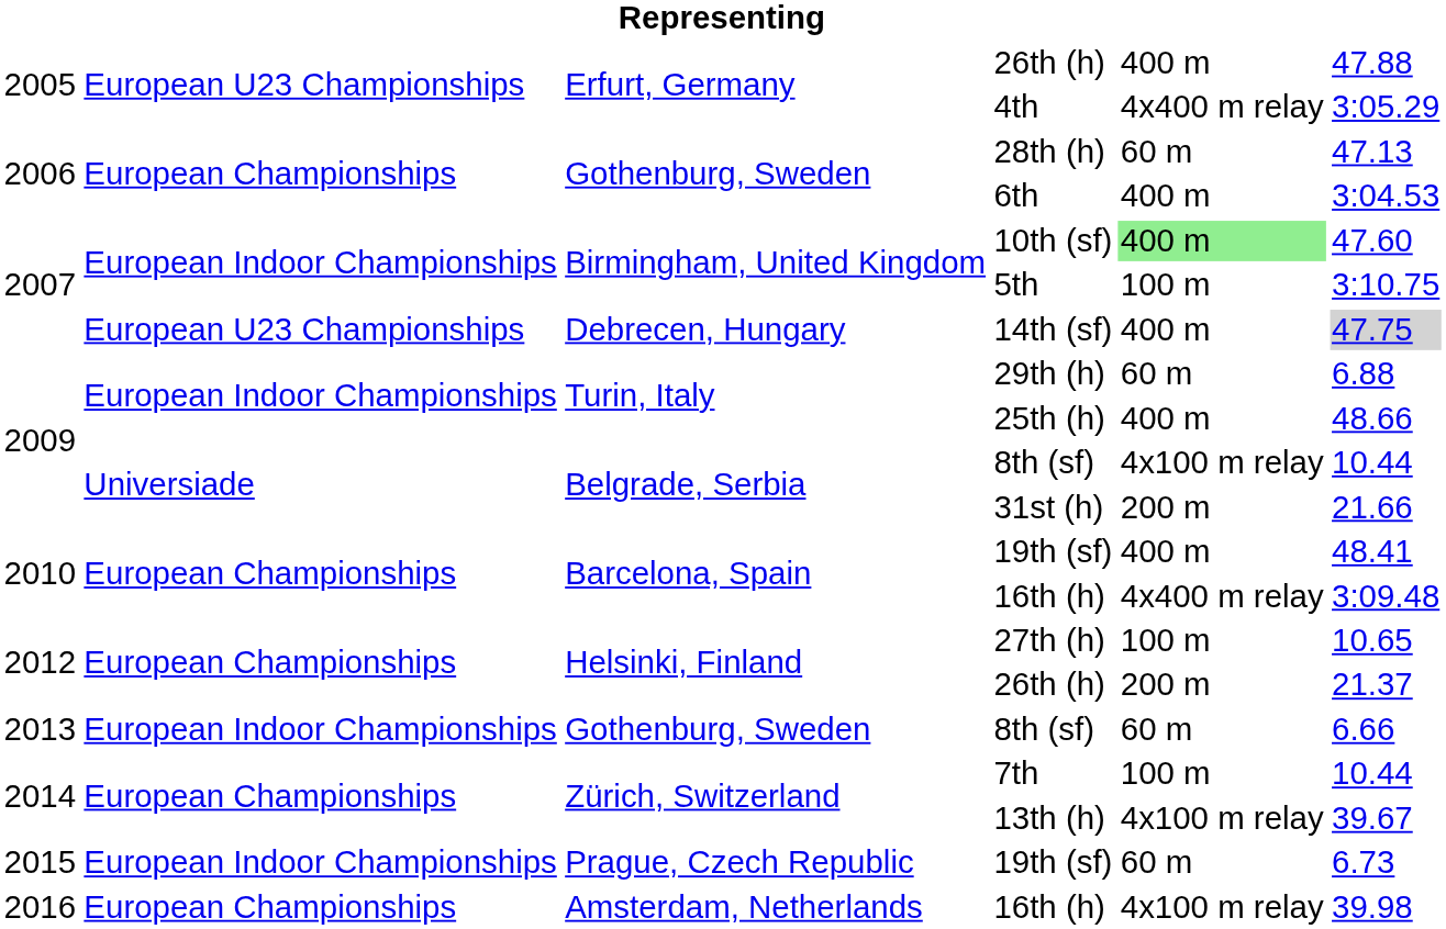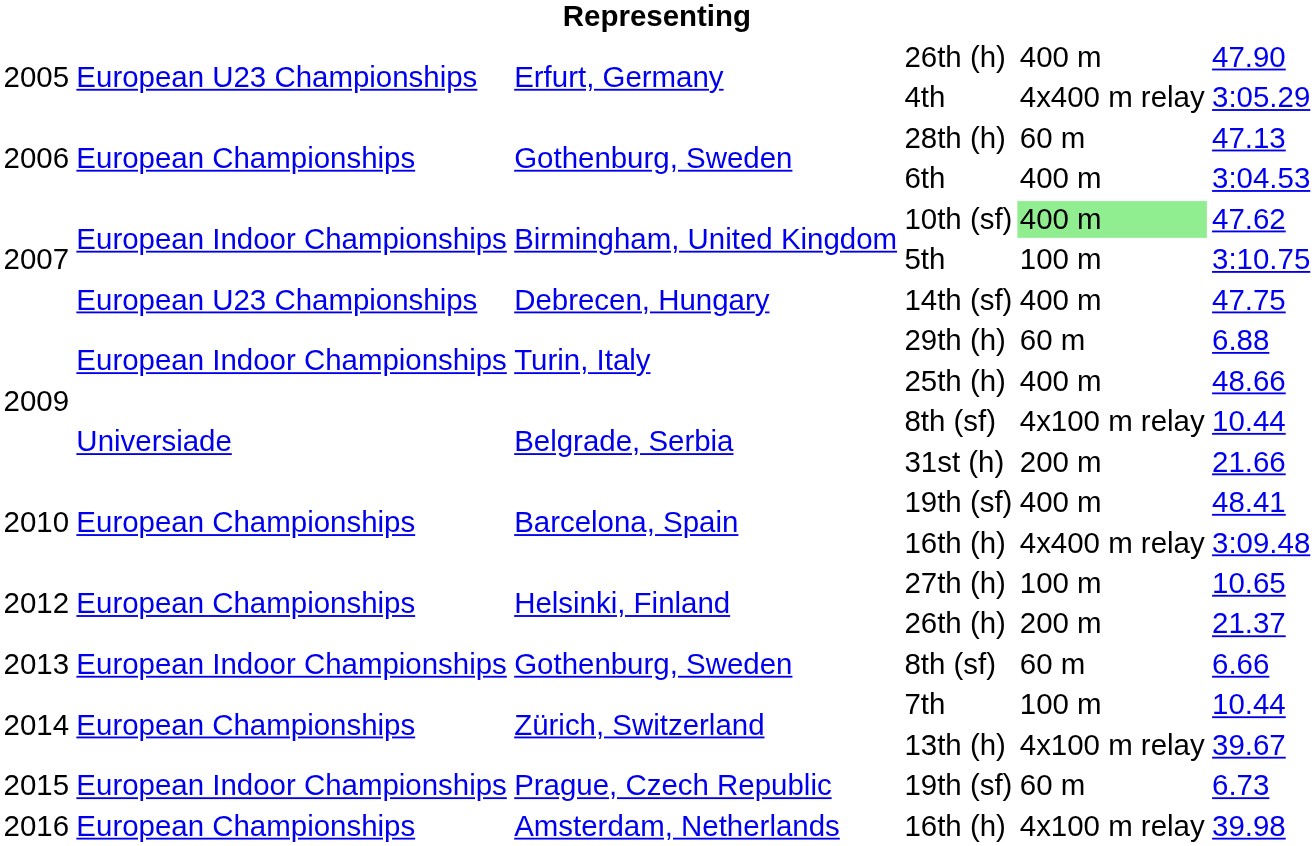Erfurt, Germany / 26th (h) | column 6: 47.88 -> 47.90
10th (sf) | column 6: 47.60 -> 47.62
14th (sf) | column 6: lightgrey background -> no background
